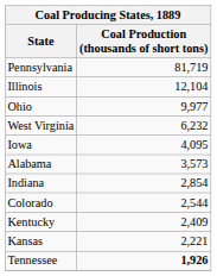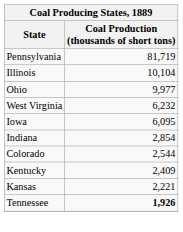Illinois | Coal Production (thousands of short tons): 12,104 -> 10,104
Iowa | Coal Production (thousands of short tons): 4,095 -> 6,095
- row: Alabama | 3,573
